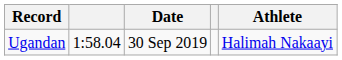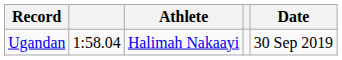columns swapped: Athlete <-> Date
